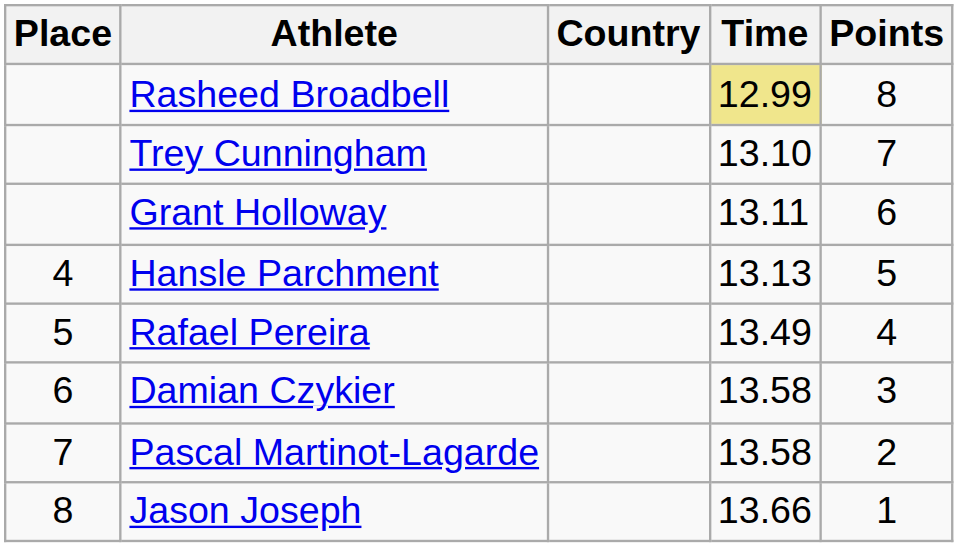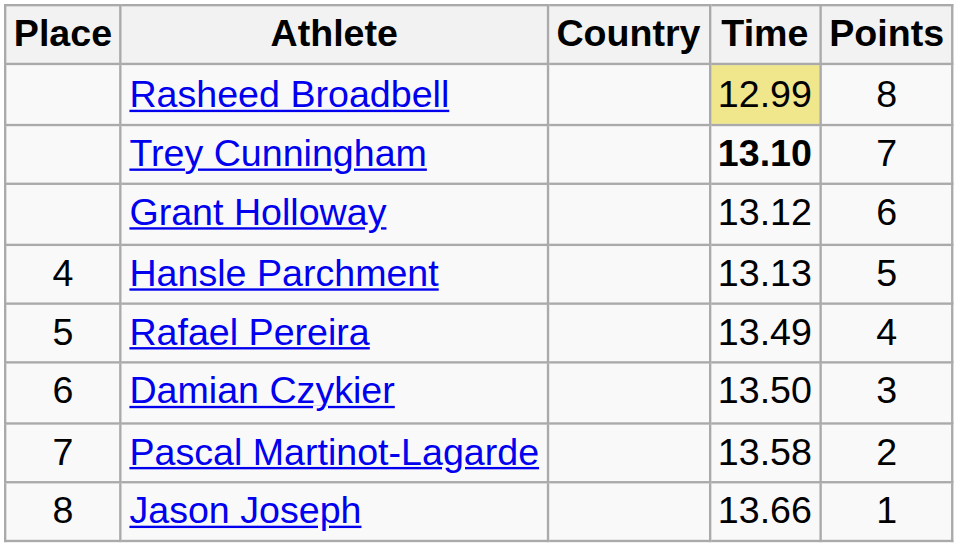Trey Cunningham | Time: normal -> bold
Grant Holloway | Time: 13.11 -> 13.12
Damian Czykier | Time: 13.58 -> 13.50
